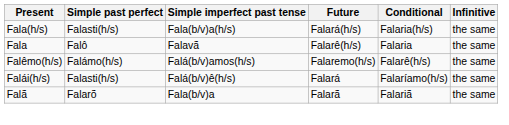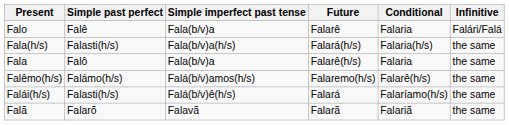+ row: Falo | Falê | Fala(b/v)a | Falarê | Falaria | Falári/Falá
Fala | Simple imperfect past tense: Falavã -> Fala(b/v)a
Falã | Simple imperfect past tense: Fala(b/v)a -> Falavã
